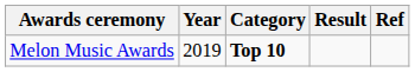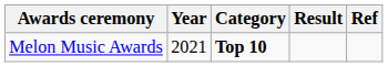Melon Music Awards | Year: 2019 -> 2021
